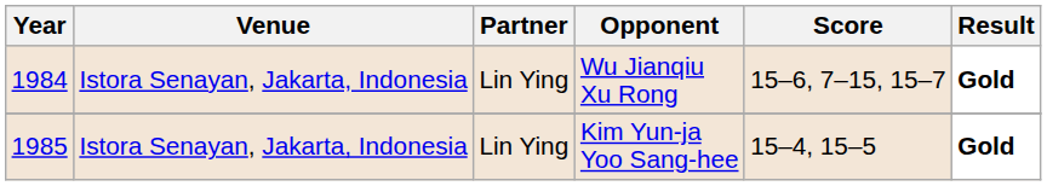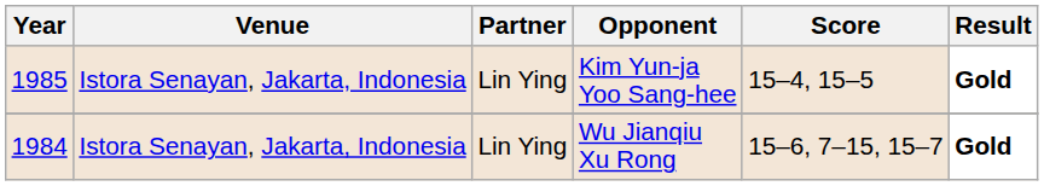rows swapped: Wu Jianqiu Xu Rong <-> Kim Yun-ja Yoo Sang-hee
